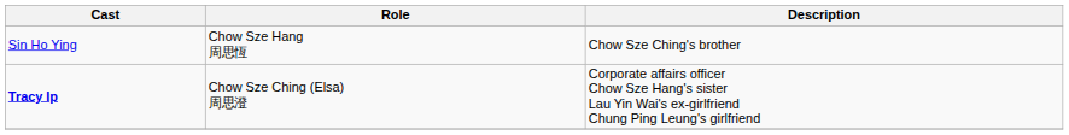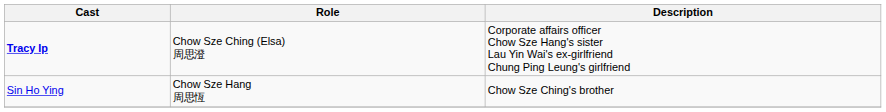rows swapped: Sin Ho Ying <-> Tracy Ip
